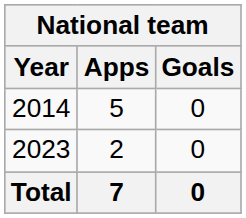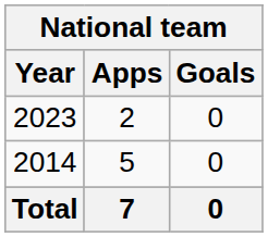rows swapped: 2014 <-> 2023
